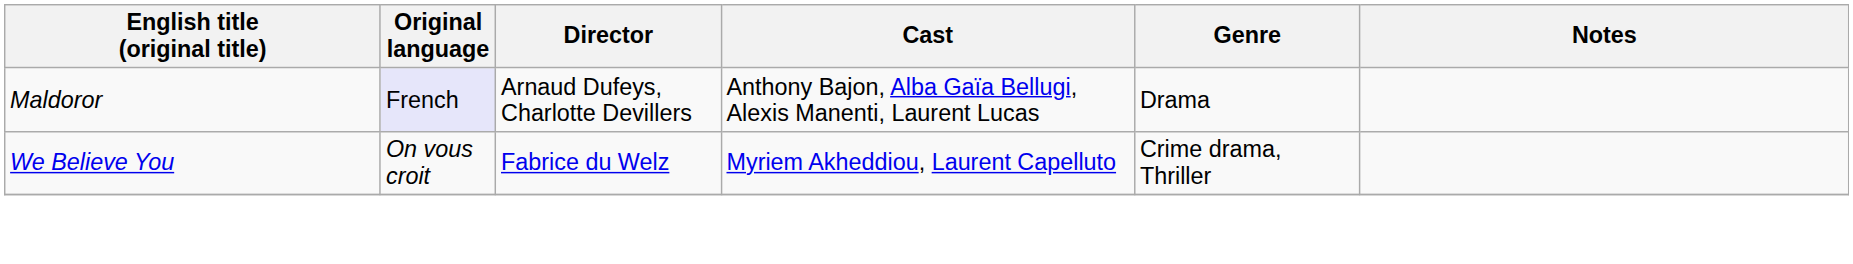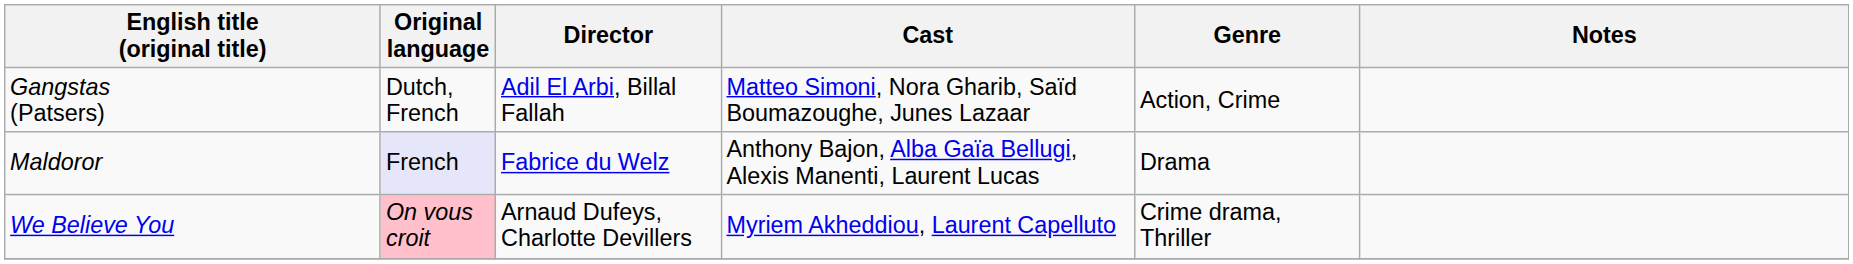+ row: Gangstas (Patsers) | Dutch, French | Adil El Arbi, Billal Fallah | Matteo Simoni, Nora Gharib, Saïd Boumazoughe, Junes Lazaar | Action, Crime
Maldoror | Director: Arnaud Dufeys, Charlotte Devillers -> Fabrice du Welz
We Believe You | Original language: no background -> pink background
We Believe You | Director: Fabrice du Welz -> Arnaud Dufeys, Charlotte Devillers
